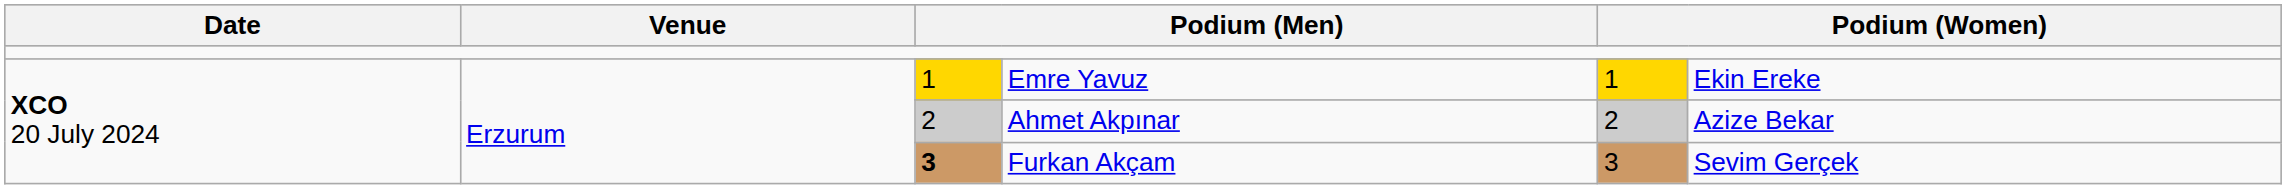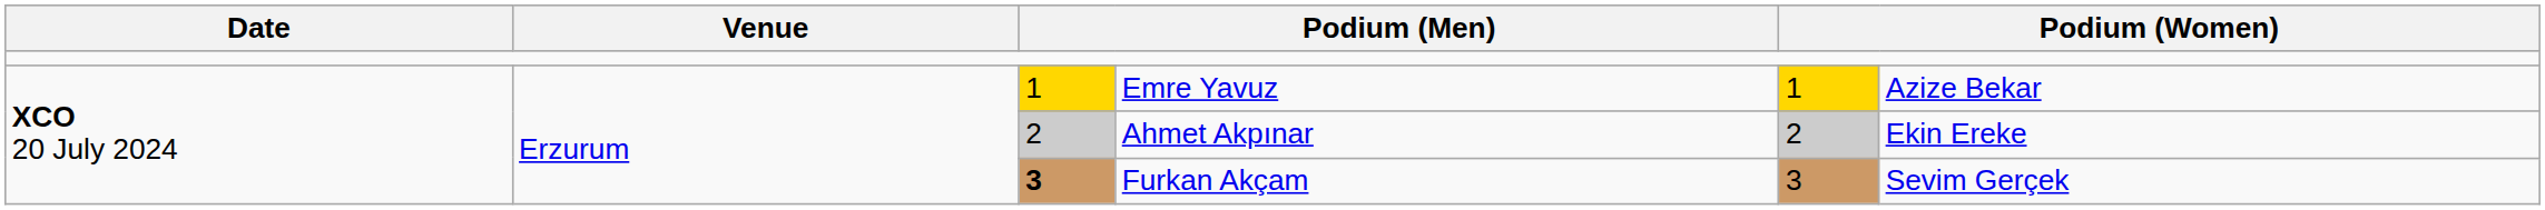Emre Yavuz | column 6: Ekin Ereke -> Azize Bekar
Ahmet Akpınar | column 6: Azize Bekar -> Ekin Ereke
